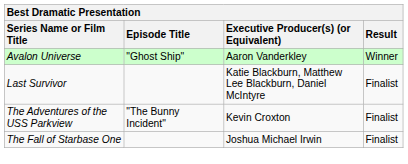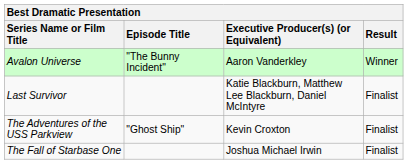Avalon Universe | Episode Title: "Ghost Ship" -> "The Bunny Incident"
The Adventures of the USS Parkview | Episode Title: "The Bunny Incident" -> "Ghost Ship"
